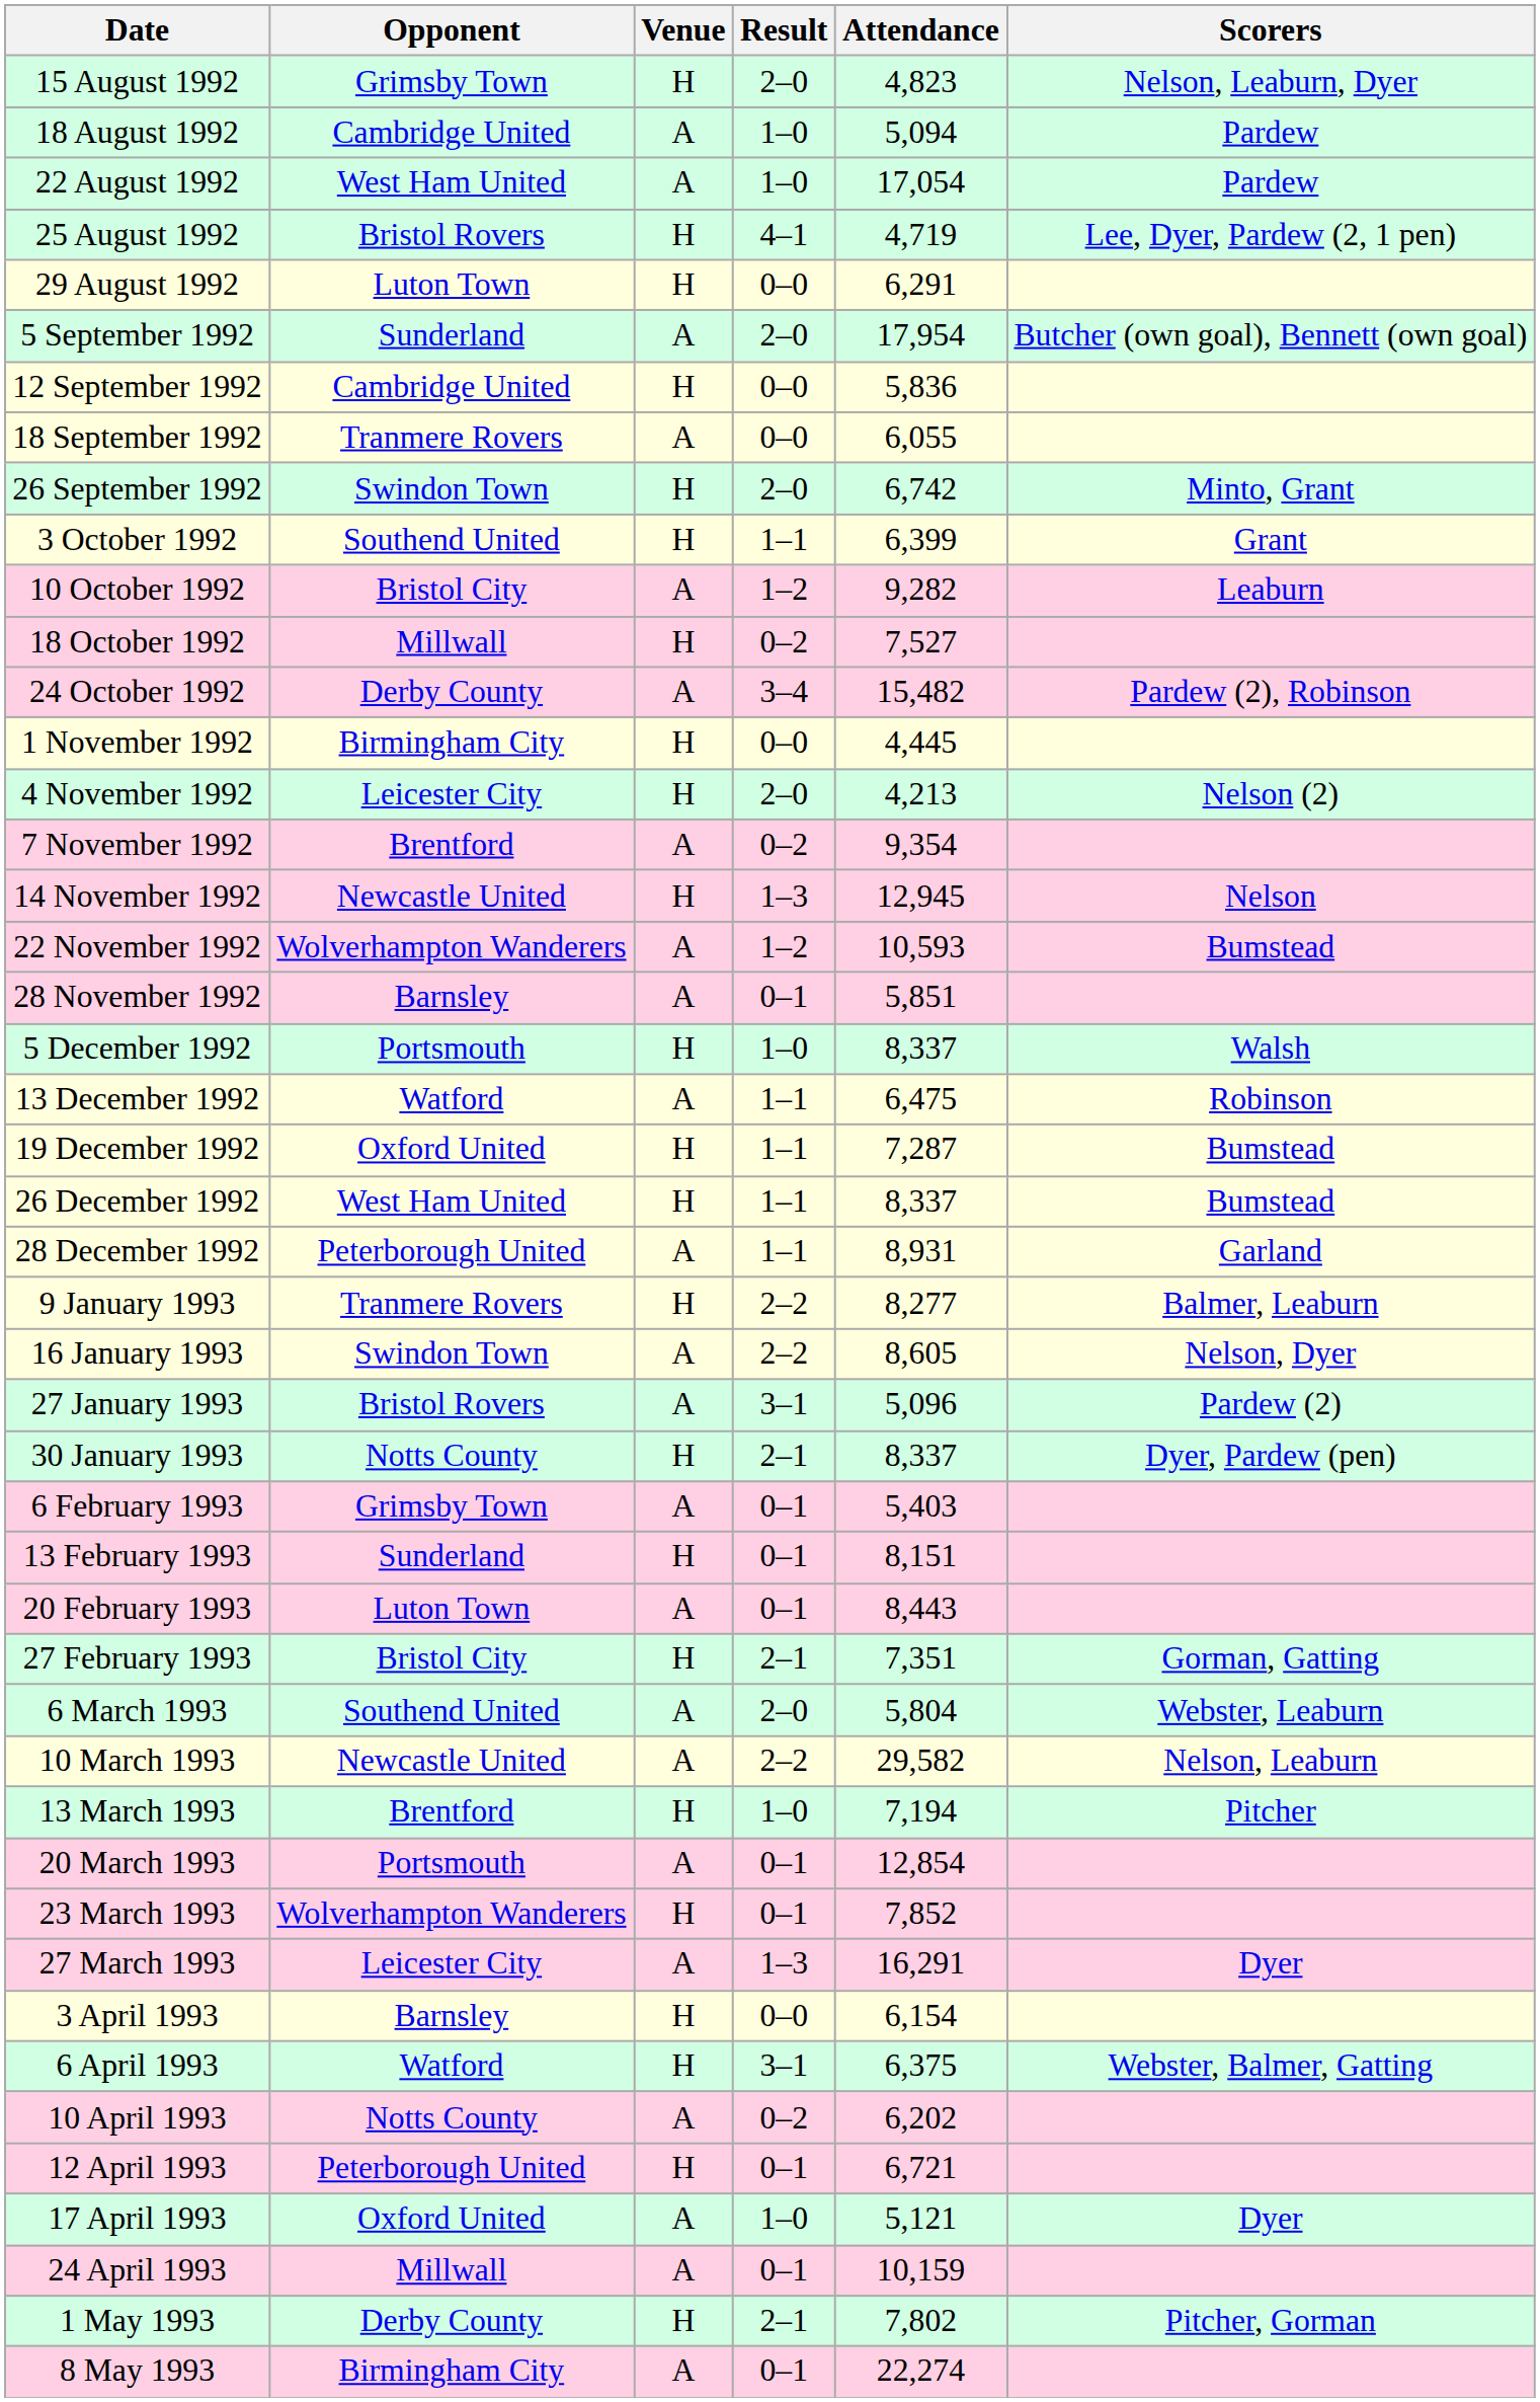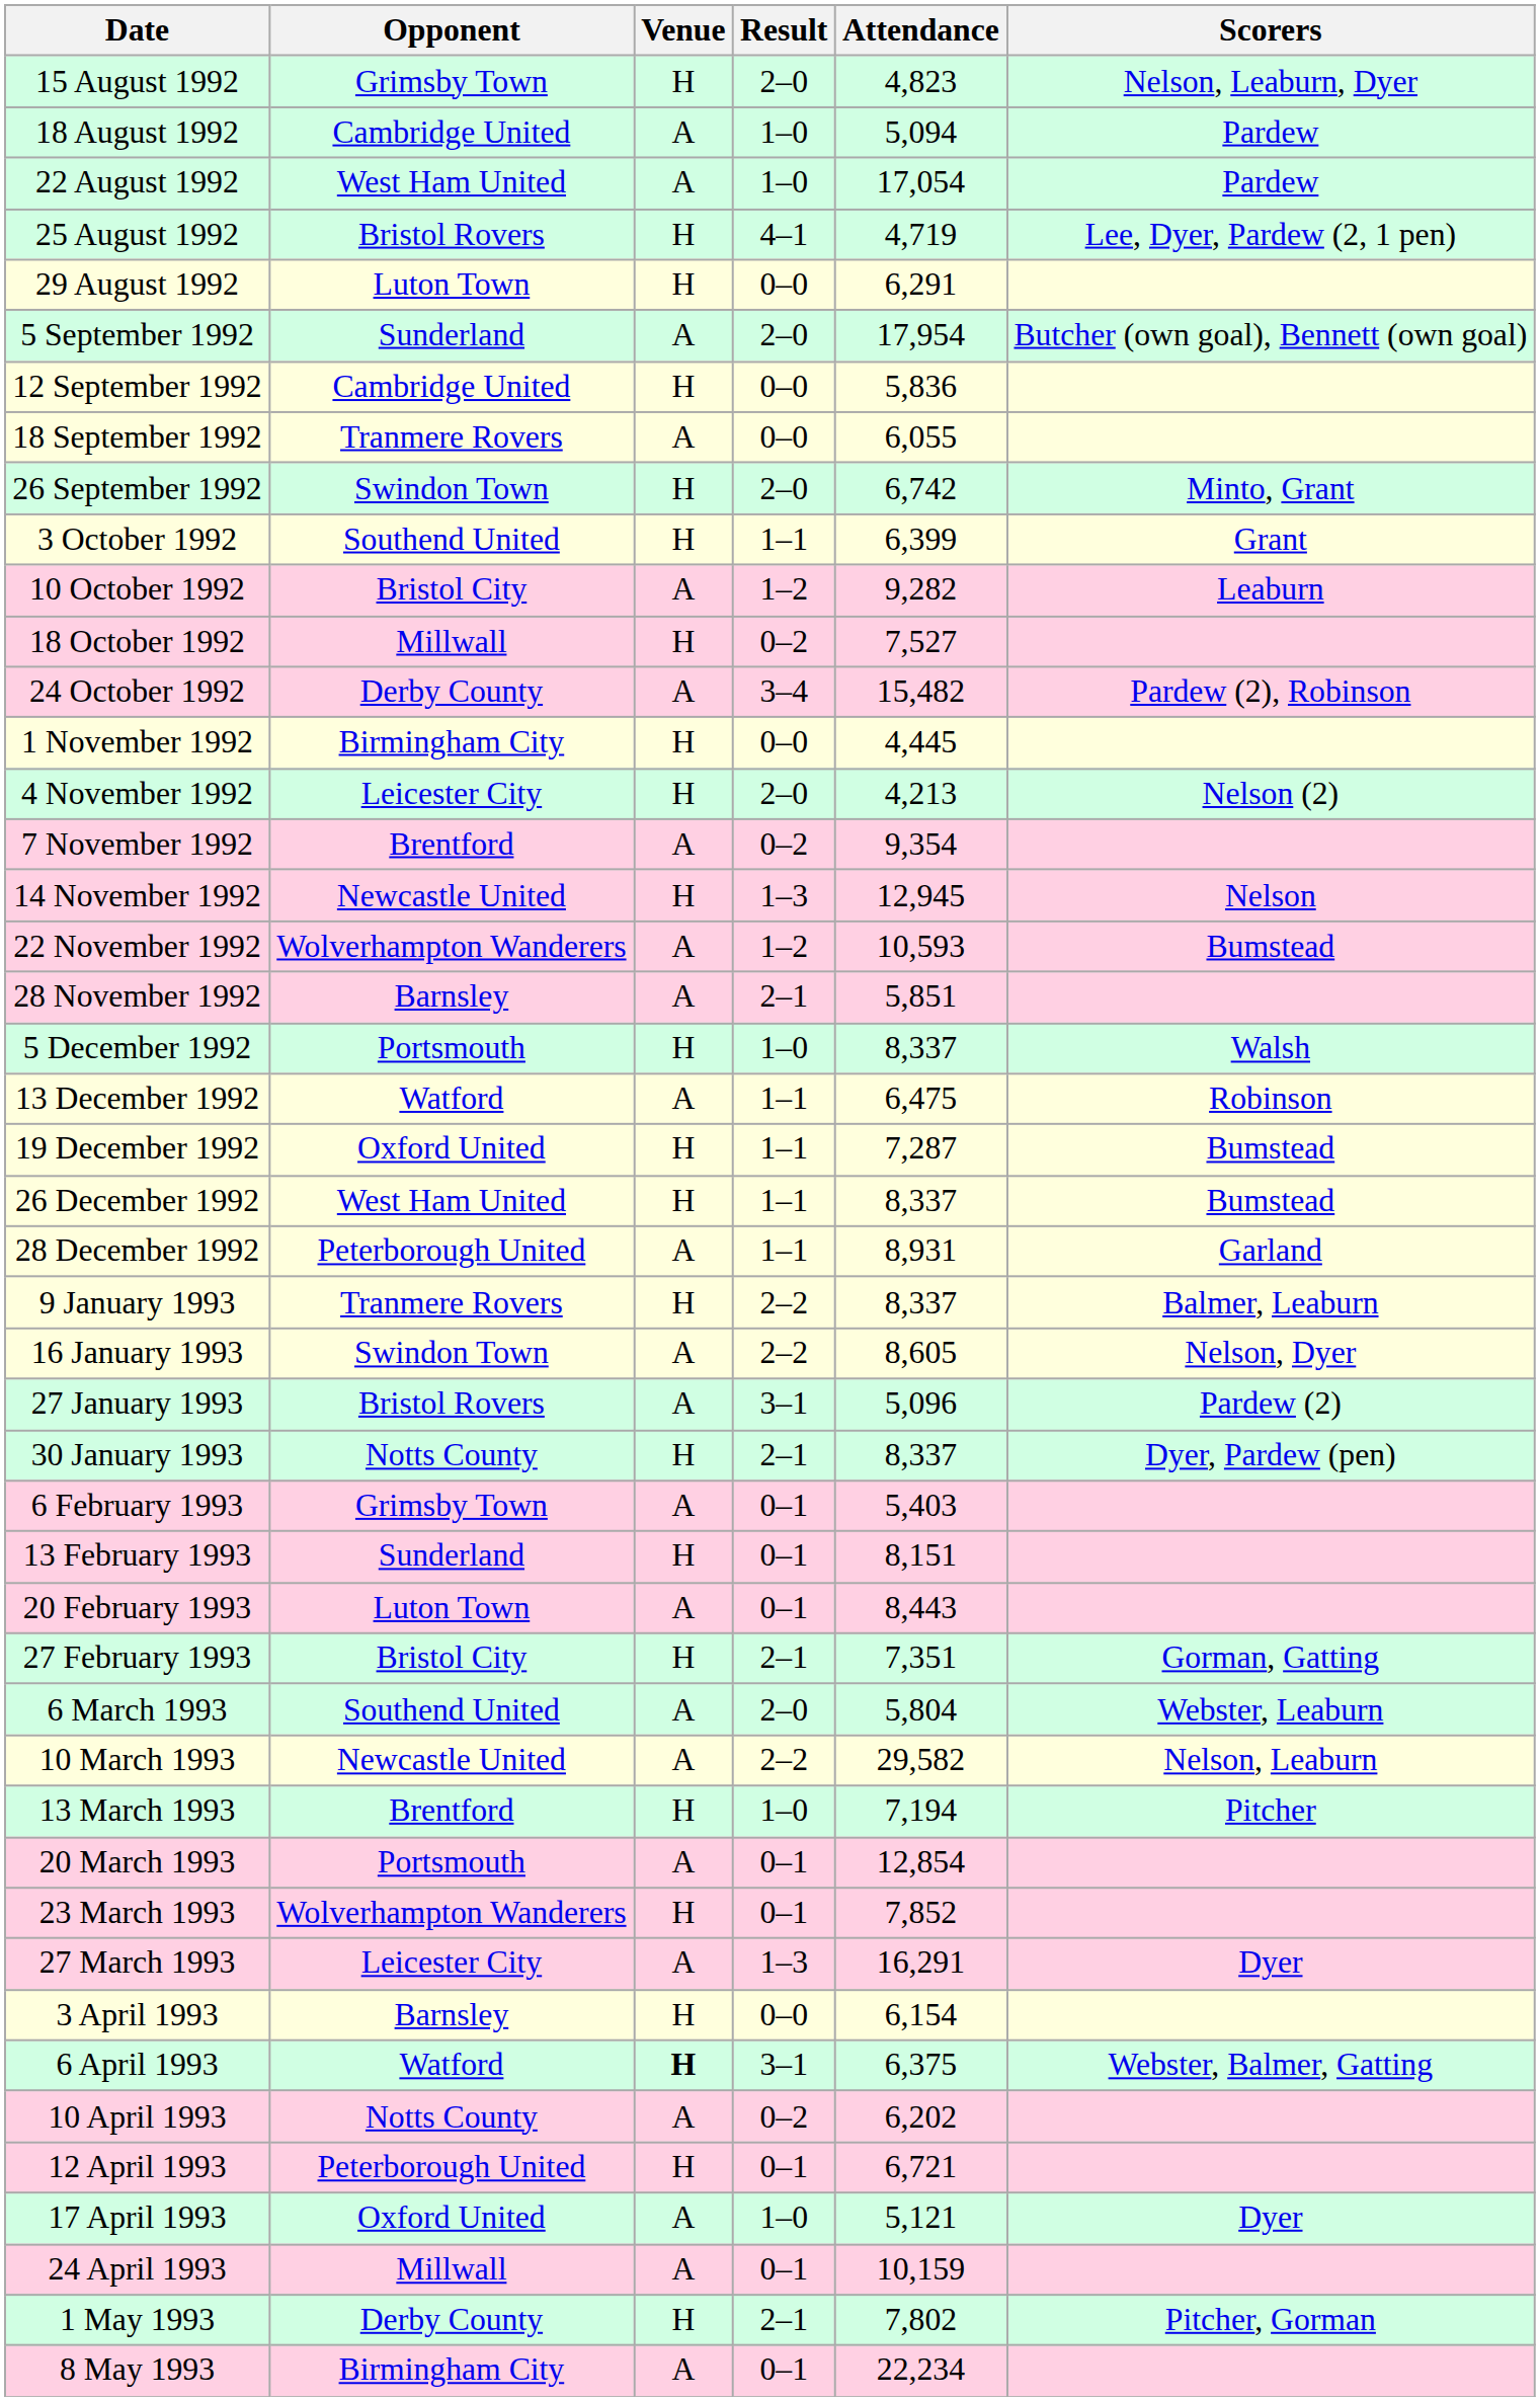28 November 1992 | Result: 0–1 -> 2–1
9 January 1993 | Attendance: 8,277 -> 8,337
6 April 1993 | Venue: normal -> bold
8 May 1993 | Attendance: 22,274 -> 22,234
